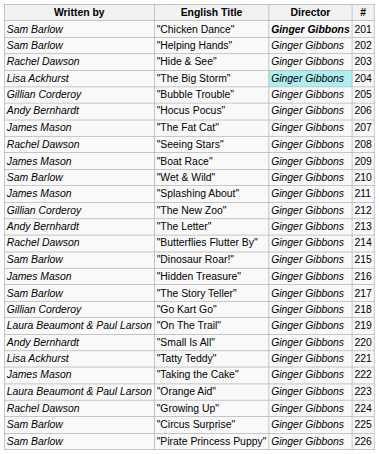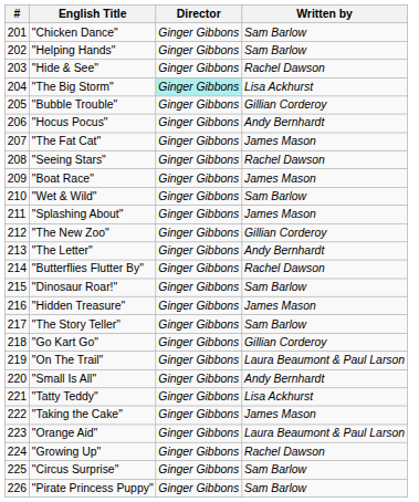columns swapped: # <-> Written by
"Chicken Dance" | Director: bold -> normal
